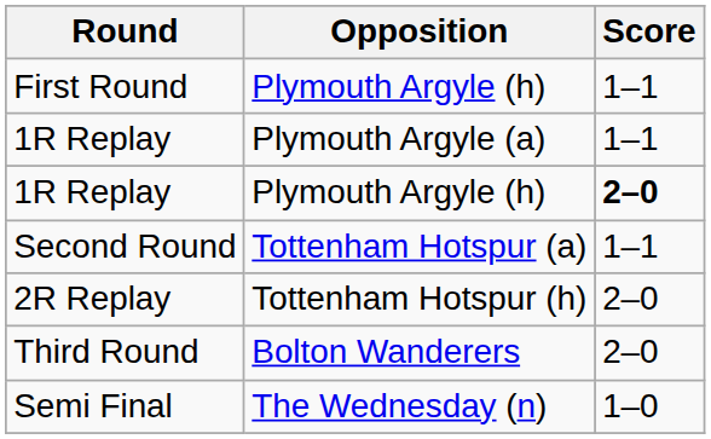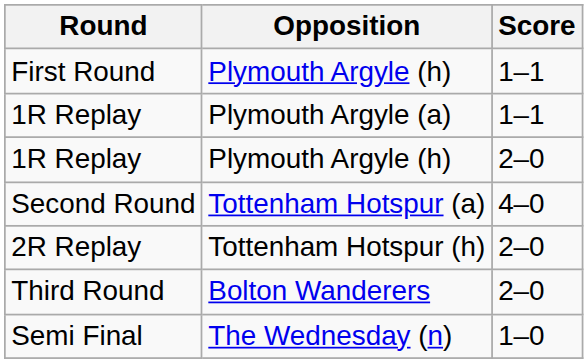1R Replay / Plymouth Argyle (h) | Score: bold -> normal
Second Round | Score: 1–1 -> 4–0
